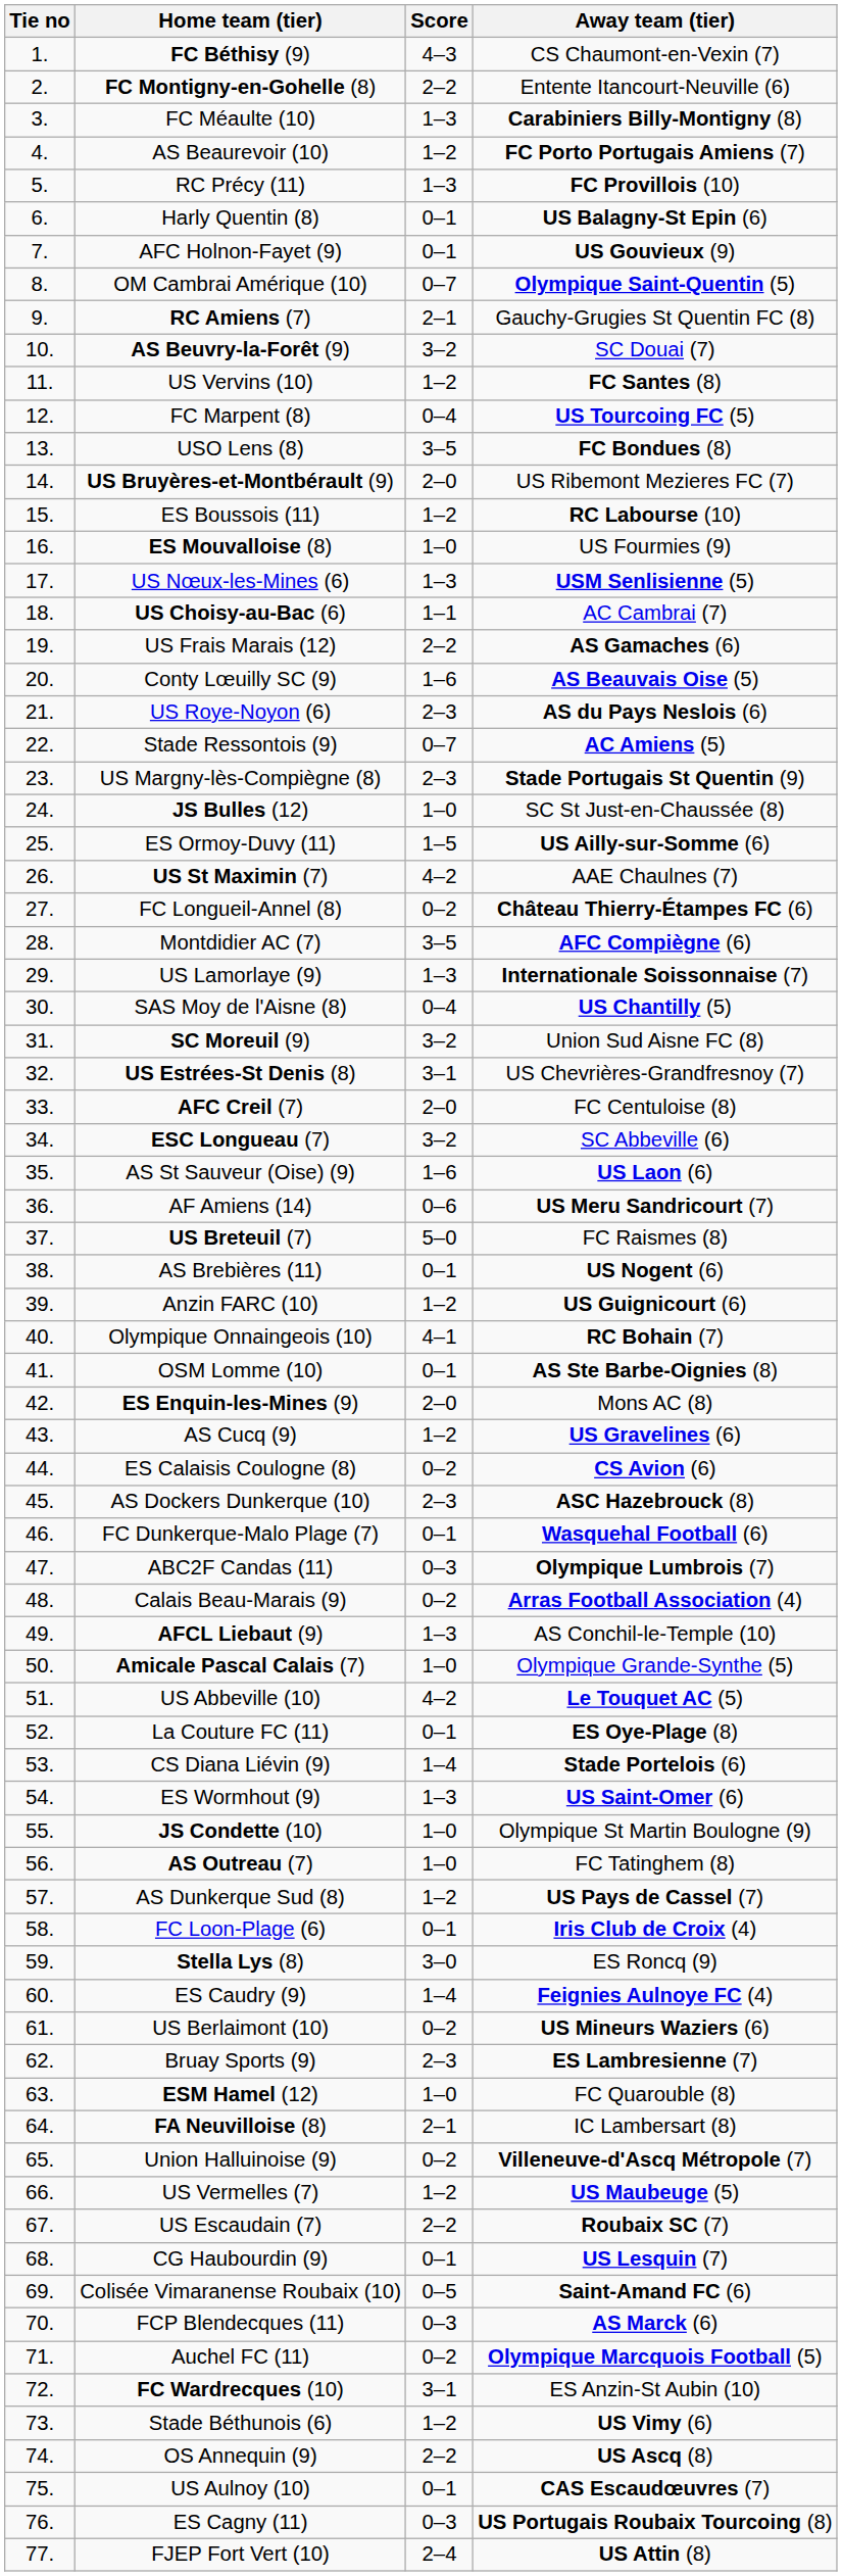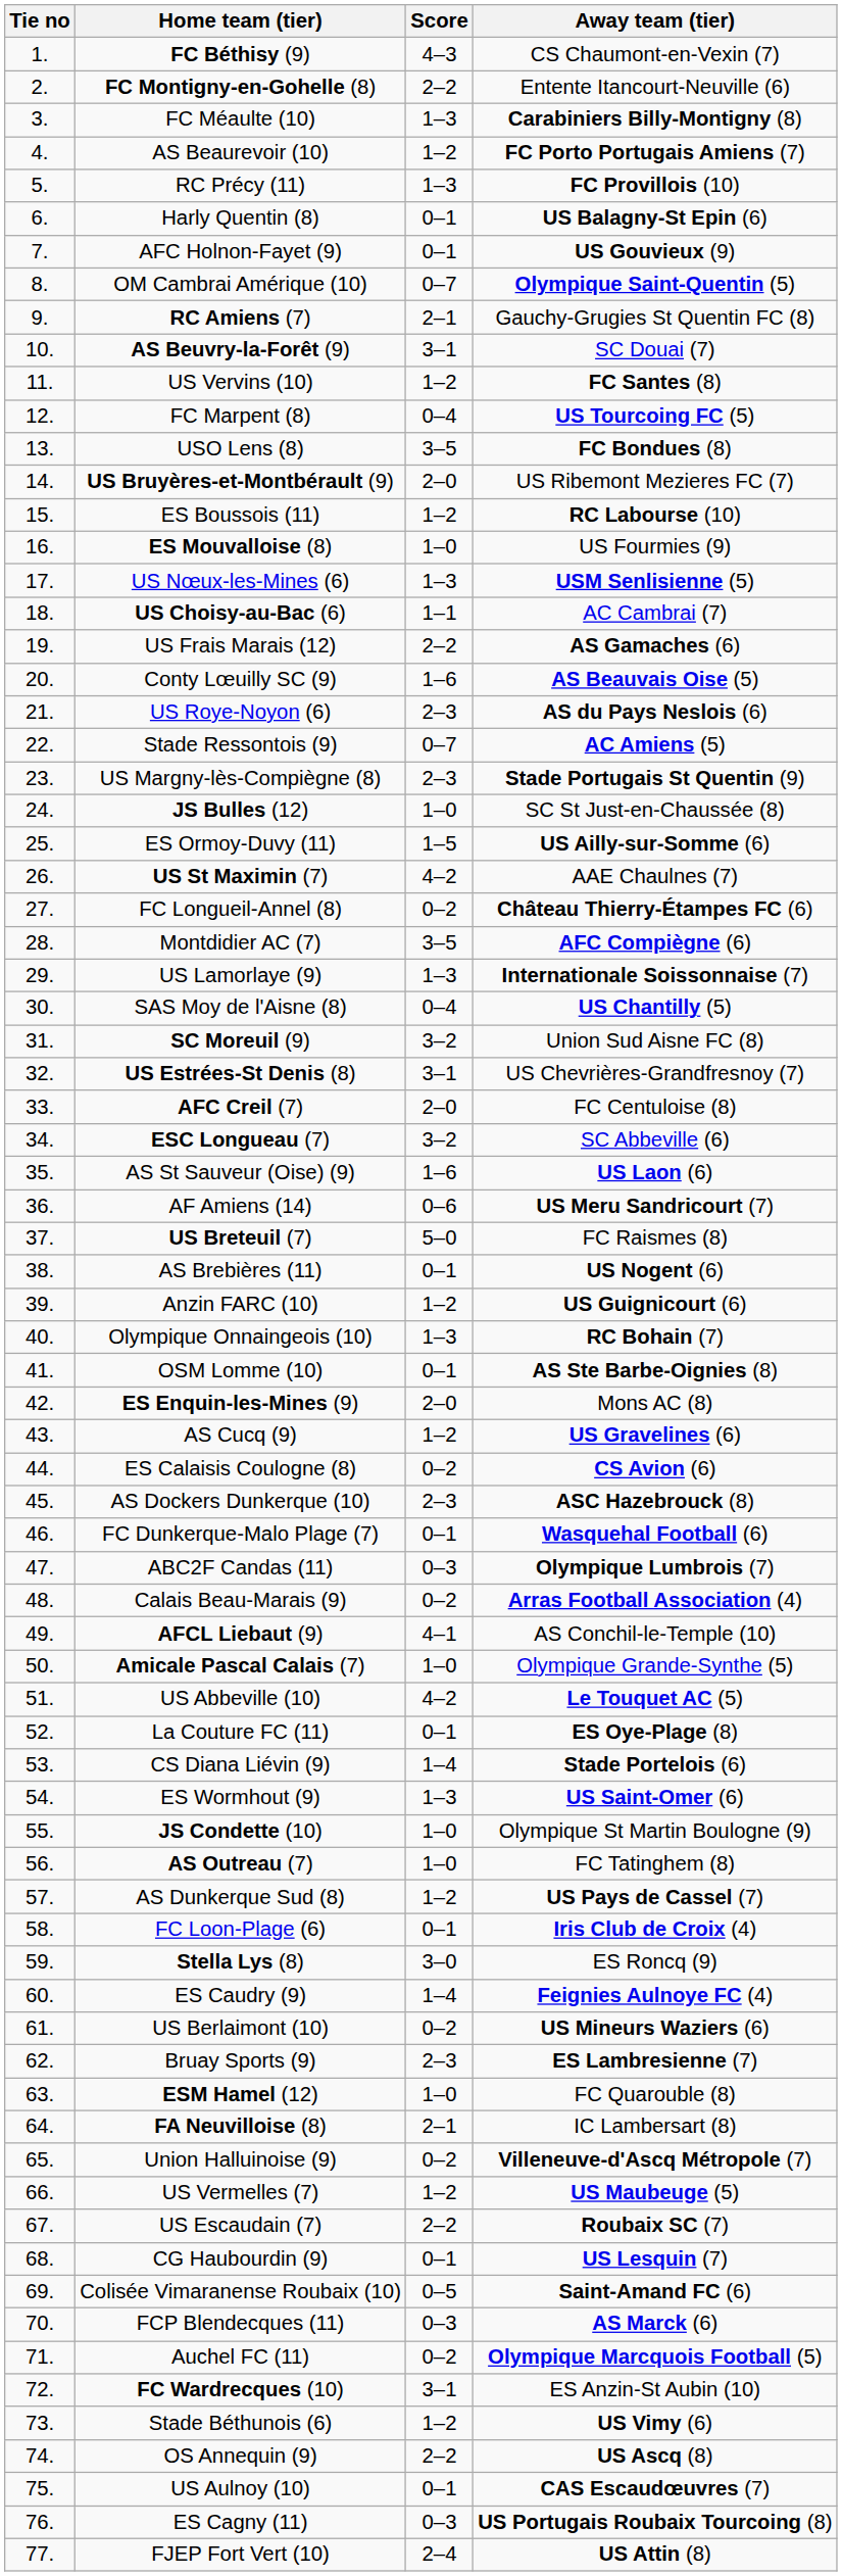AS Beuvry-la-Forêt (9) | Score: 3–2 -> 3–1
Olympique Onnaingeois (10) | Score: 4–1 -> 1–3
AFCL Liebaut (9) | Score: 1–3 -> 4–1
